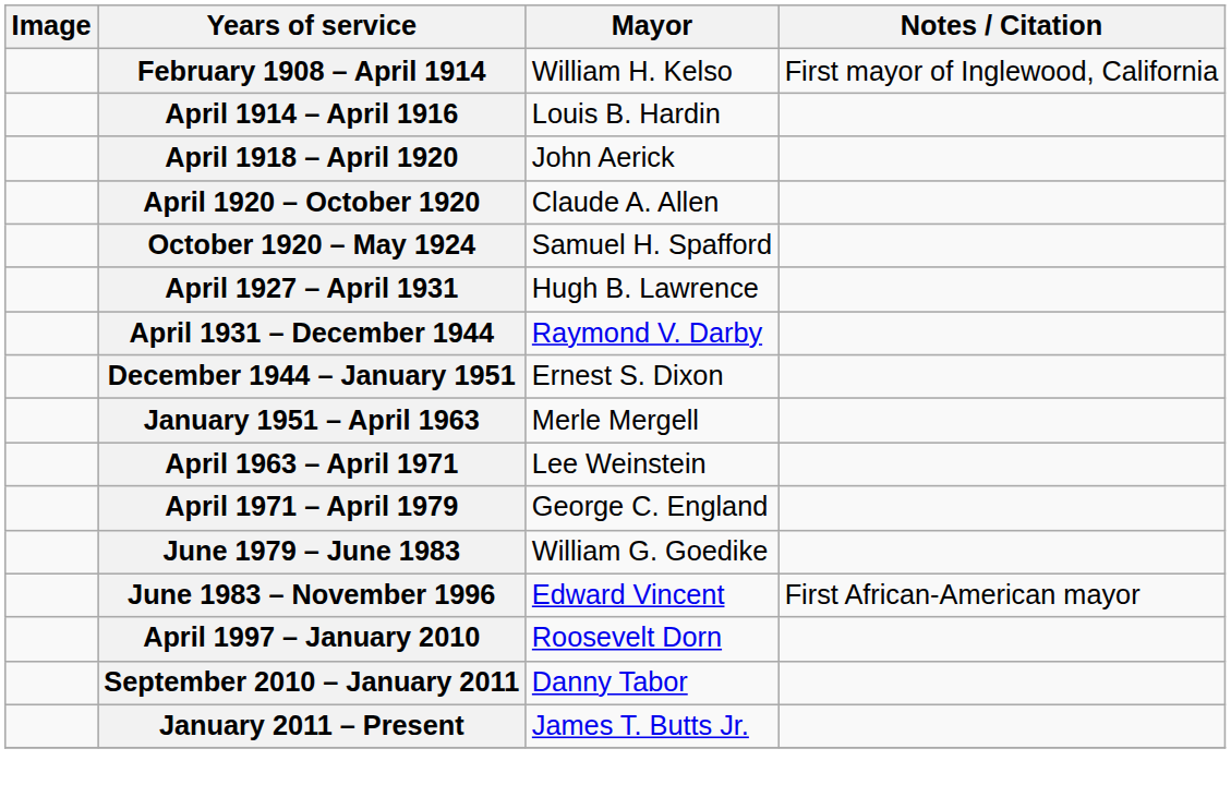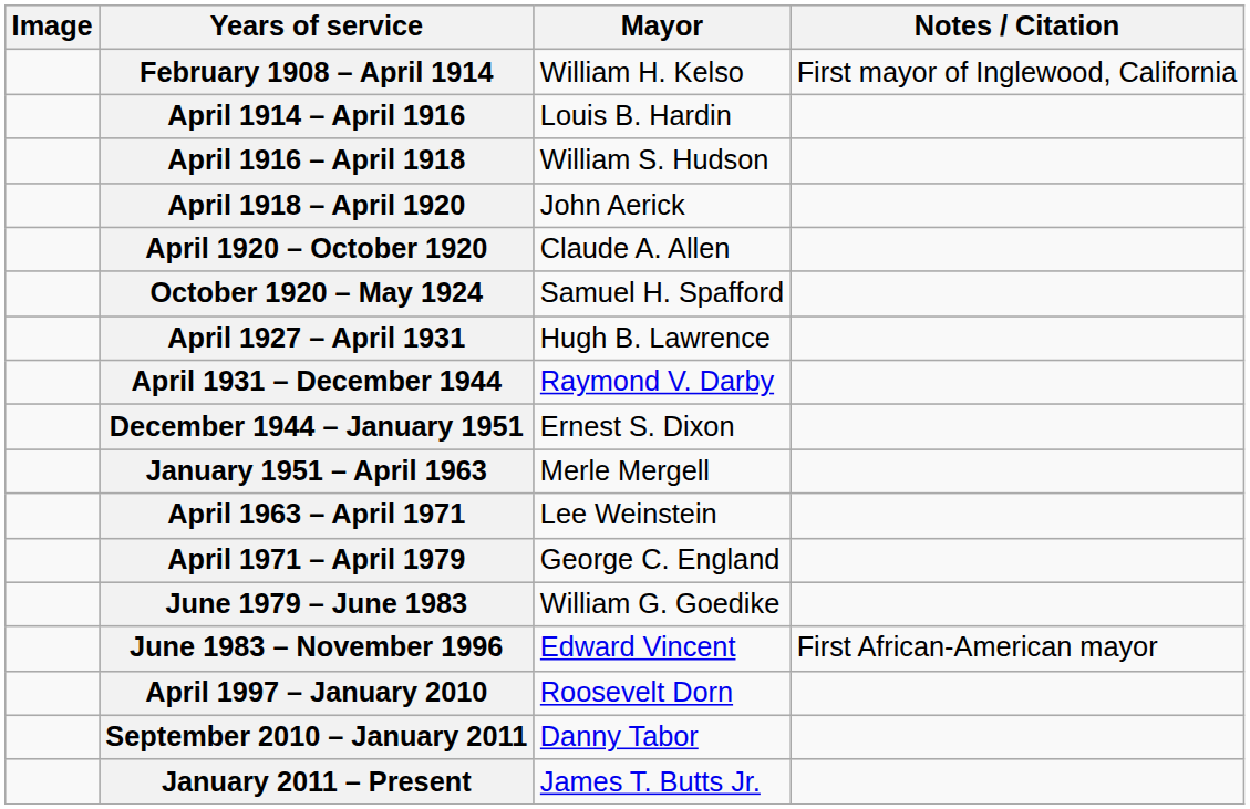+ row: April 1916 – April 1918 | William S. Hudson
